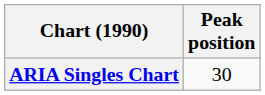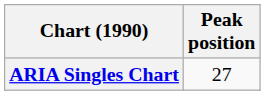ARIA Singles Chart | Peak position: 30 -> 27
